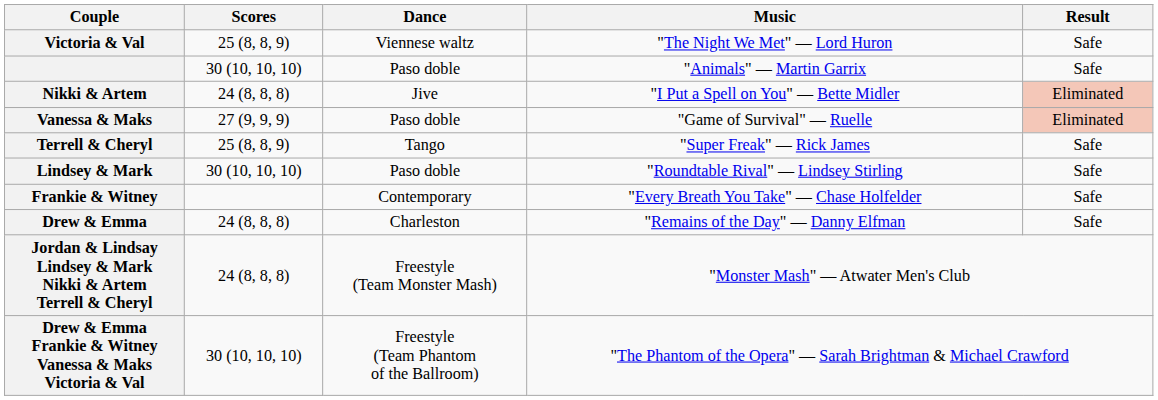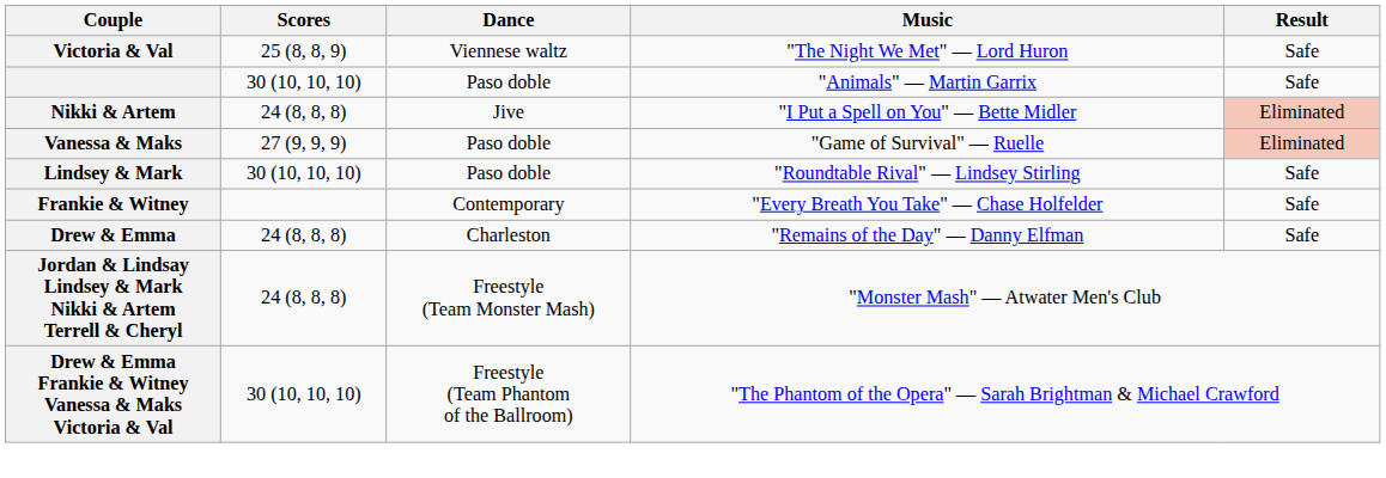- row: Terrell & Cheryl | 25 (8, 8, 9) | Tango | "Super Freak" — Rick James | Safe
